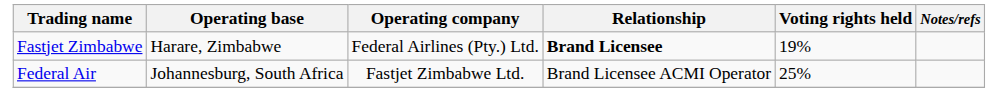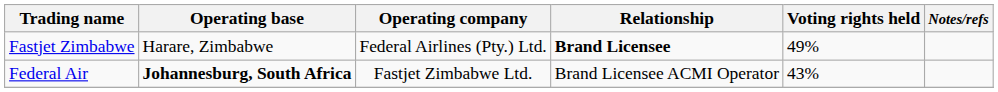Fastjet Zimbabwe | Voting rights held: 19% -> 49%
Federal Air | Operating base: normal -> bold
Federal Air | Voting rights held: 25% -> 43%
